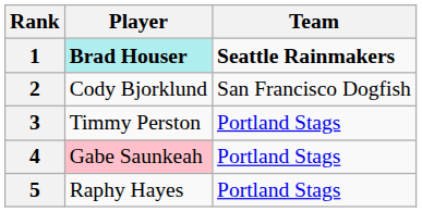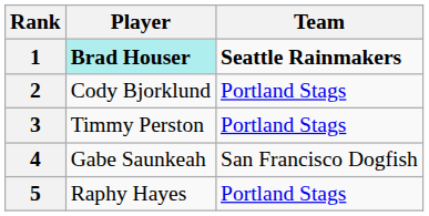2 | Team: San Francisco Dogfish -> Portland Stags
4 | Player: pink background -> no background
4 | Team: Portland Stags -> San Francisco Dogfish
